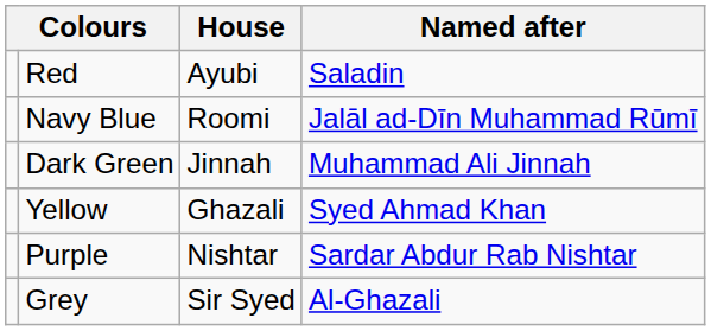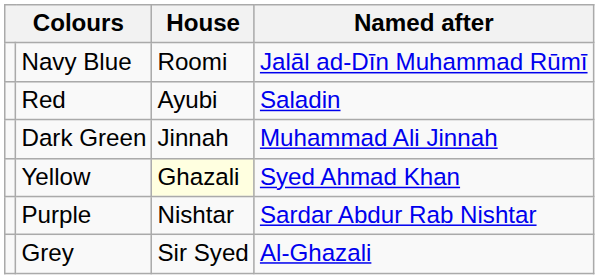rows swapped: Red <-> Navy Blue
Yellow | House: no background -> lightyellow background
